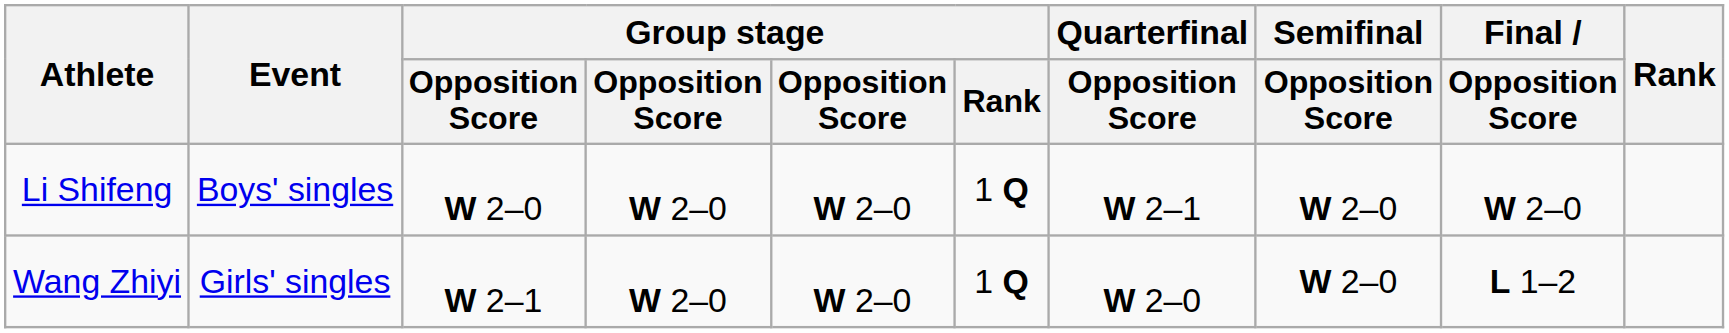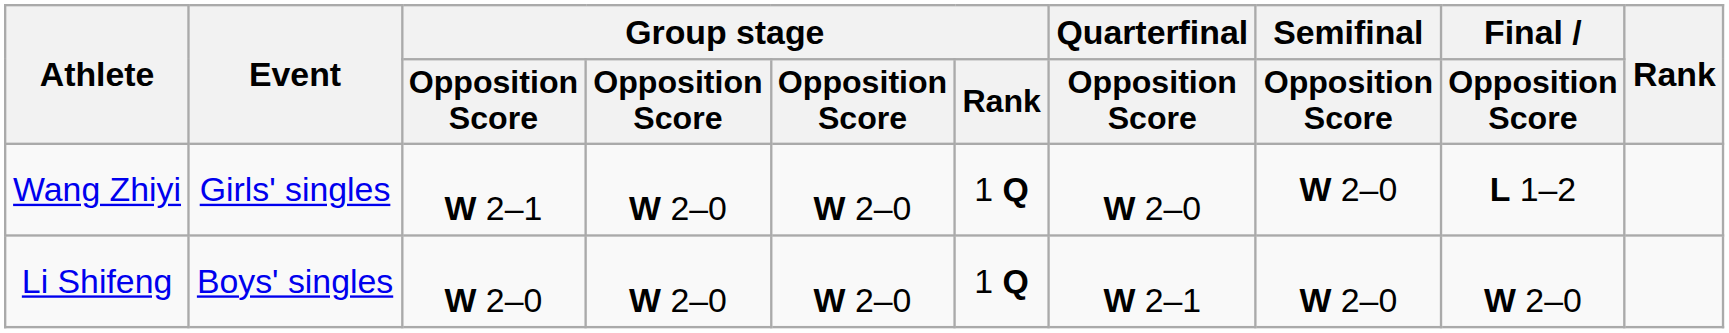rows swapped: Li Shifeng <-> Wang Zhiyi
